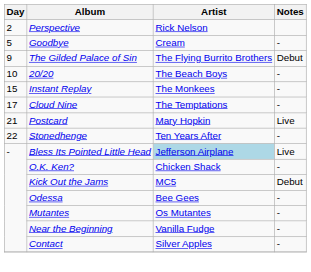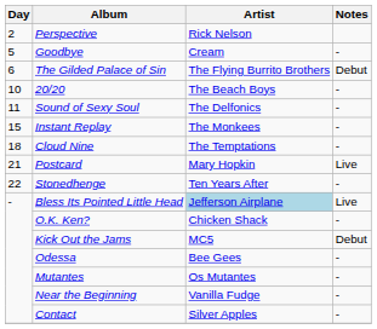The Gilded Palace of Sin | Day: 9 -> 6
+ row: 11 | Sound of Sexy Soul | The Delfonics | -
Cloud Nine | Day: 17 -> 18
